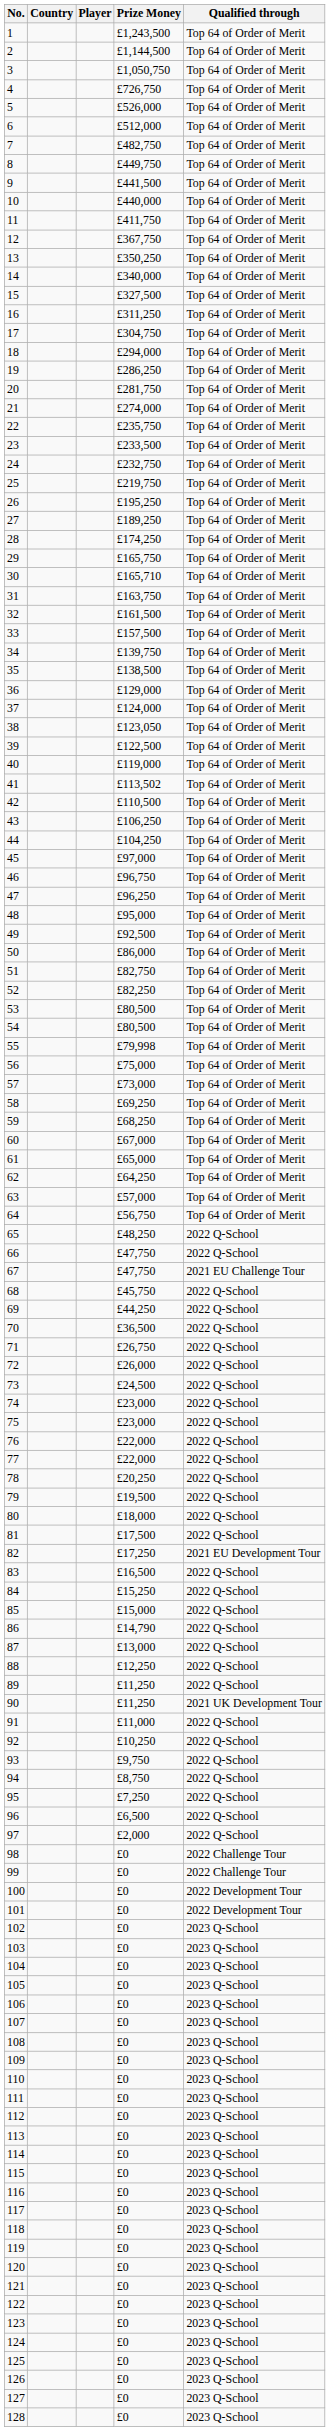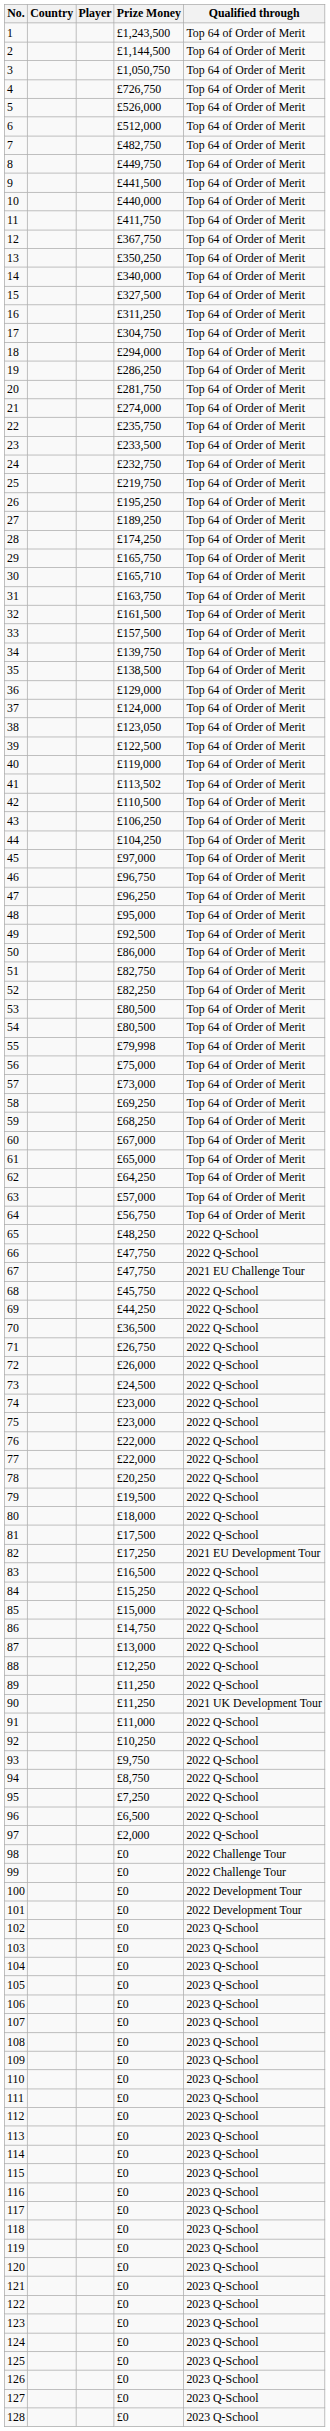86 | Prize Money: £14,790 -> £14,750
